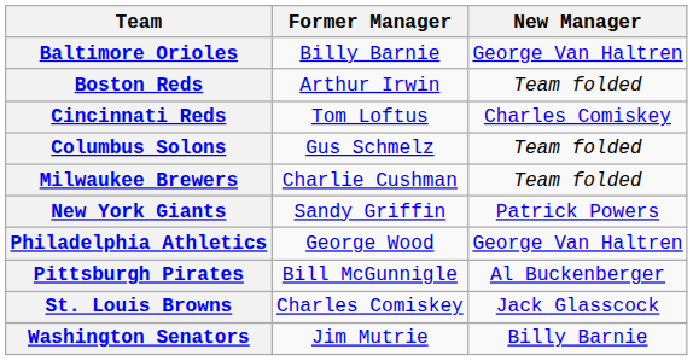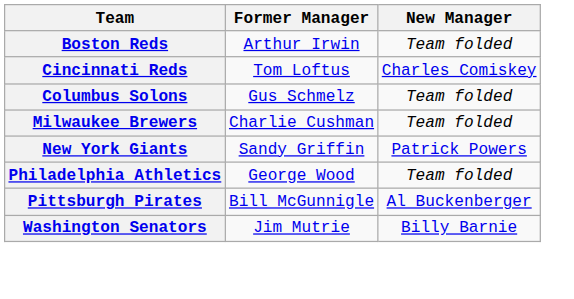- row: Baltimore Orioles | Billy Barnie | George Van Haltren
Philadelphia Athletics | New Manager: George Van Haltren -> Team folded
- row: St. Louis Browns | Charles Comiskey | Jack Glasscock
